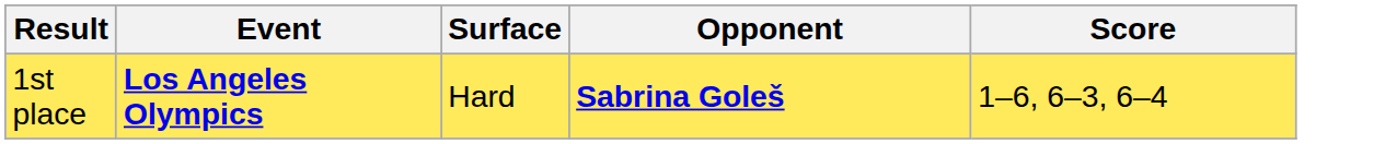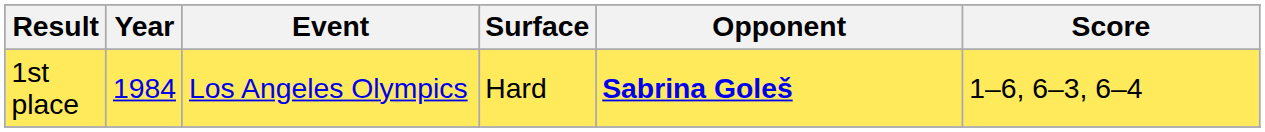+ column: Year | 1984
1st place | Event: bold -> normal
